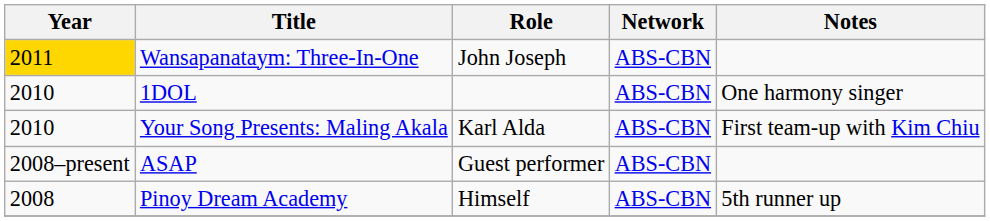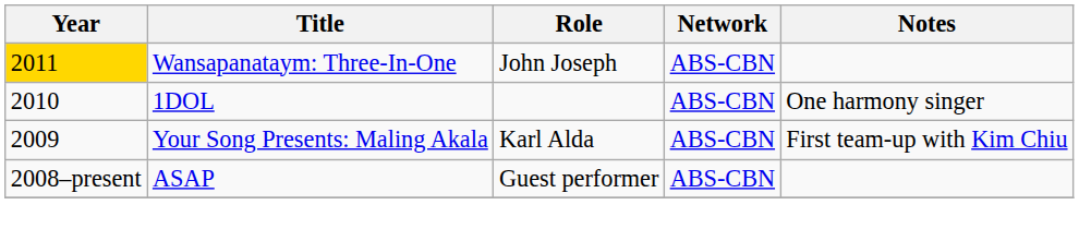Your Song Presents: Maling Akala | Year: 2010 -> 2009
- row: 2008 | Pinoy Dream Academy | Himself | ABS-CBN | 5th runner up
